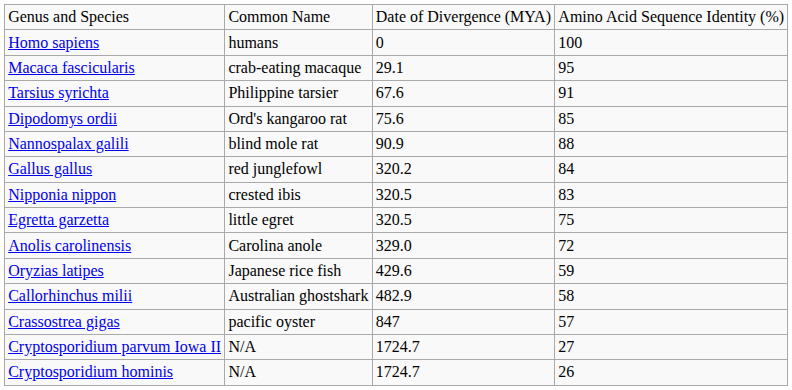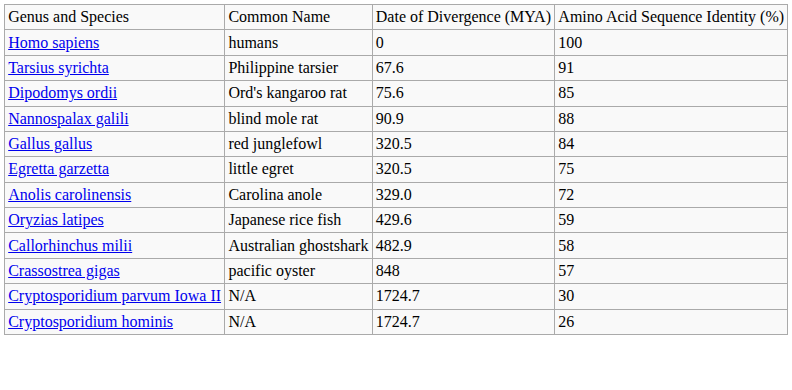- row: Macaca fascicularis | crab-eating macaque | 29.1 | 95
Gallus gallus | column 3: 320.2 -> 320.5
- row: Nipponia nippon | crested ibis | 320.5 | 83
Crassostrea gigas | column 3: 847 -> 848
Cryptosporidium parvum Iowa II | column 4: 27 -> 30
